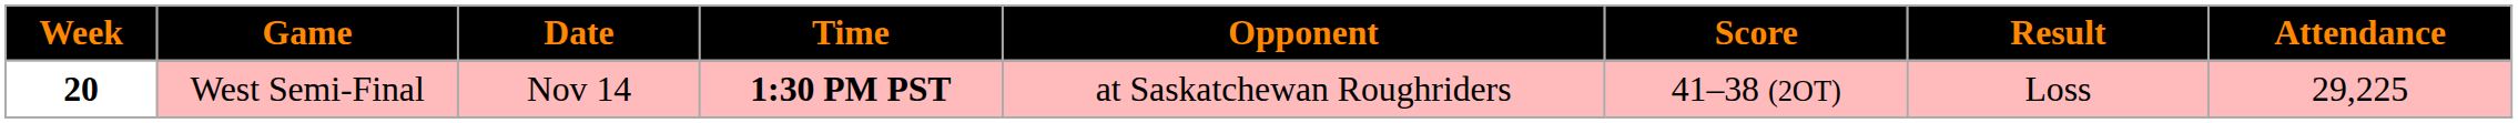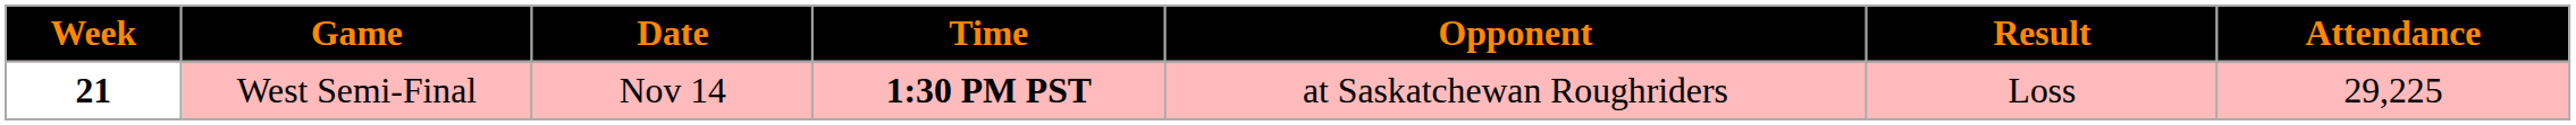- column: Score | 41–38 (2OT)
West Semi-Final | Week: 20 -> 21
